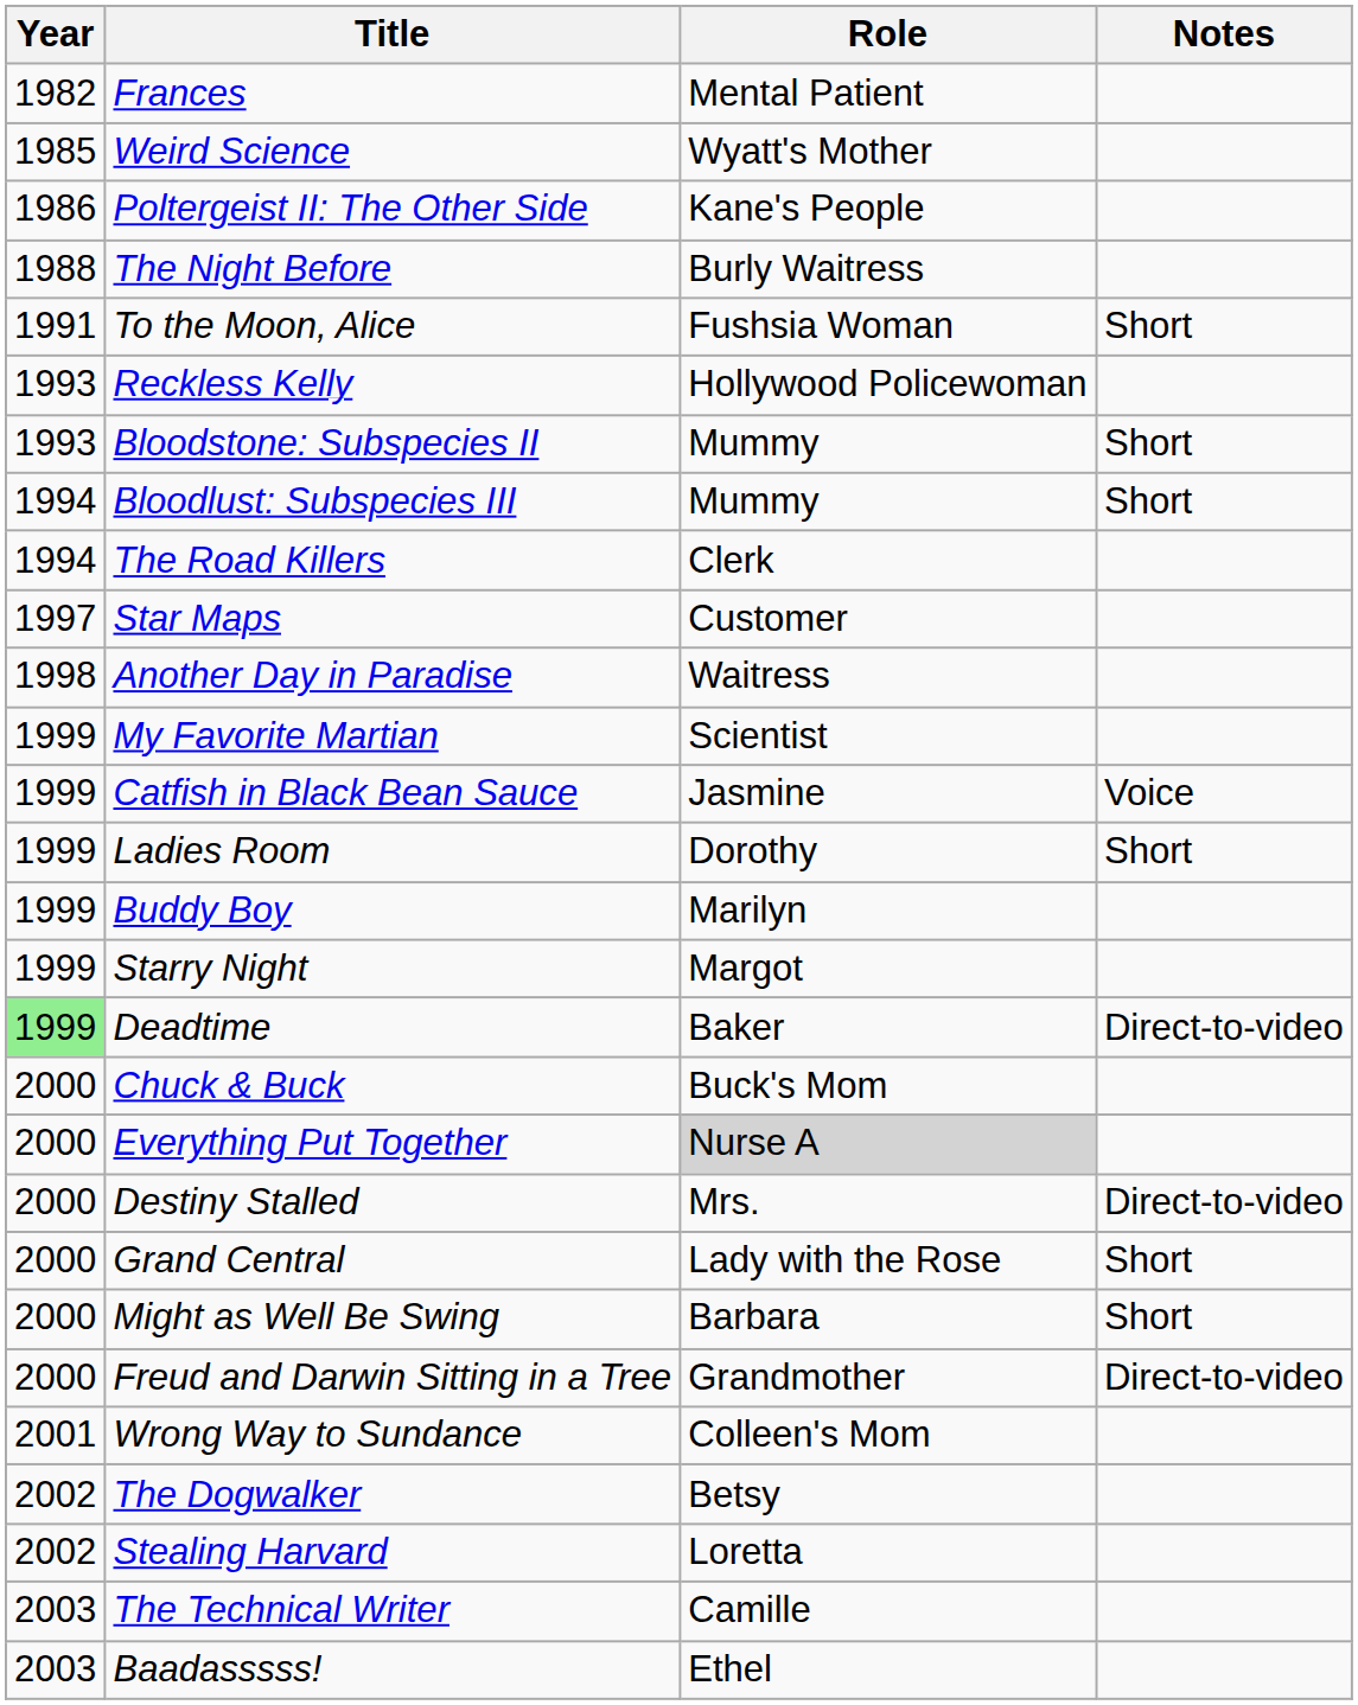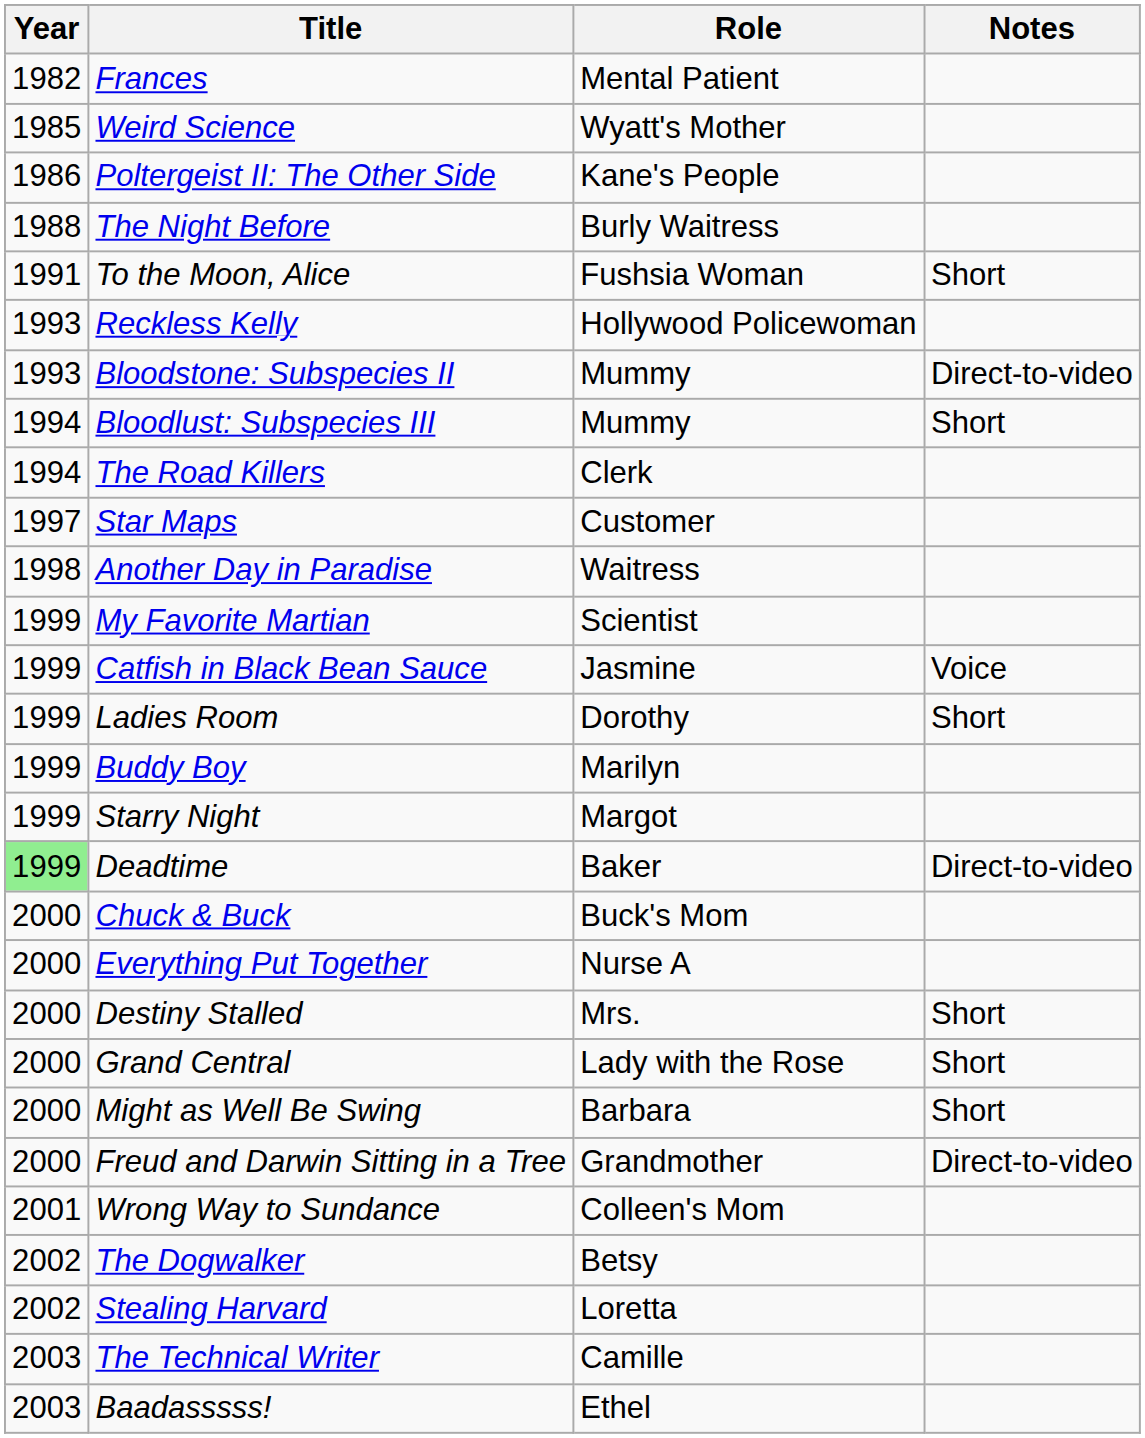Bloodstone: Subspecies II | Notes: Short -> Direct-to-video
Everything Put Together | Role: lightgrey background -> no background
Destiny Stalled | Notes: Direct-to-video -> Short
